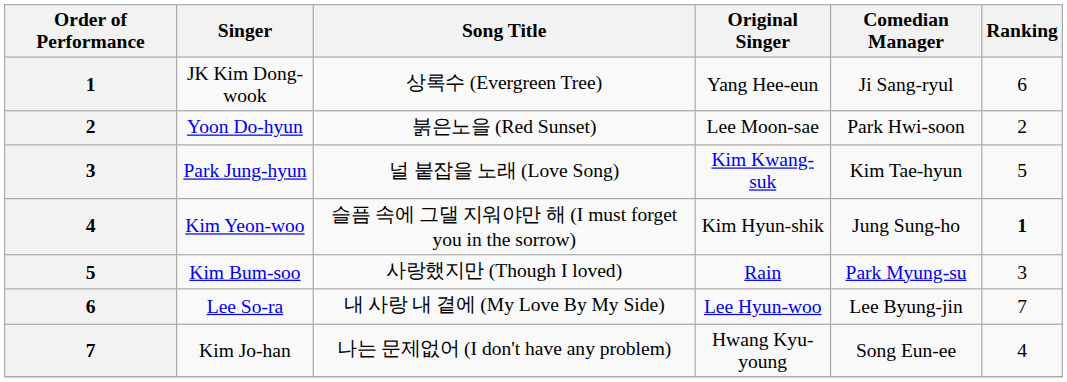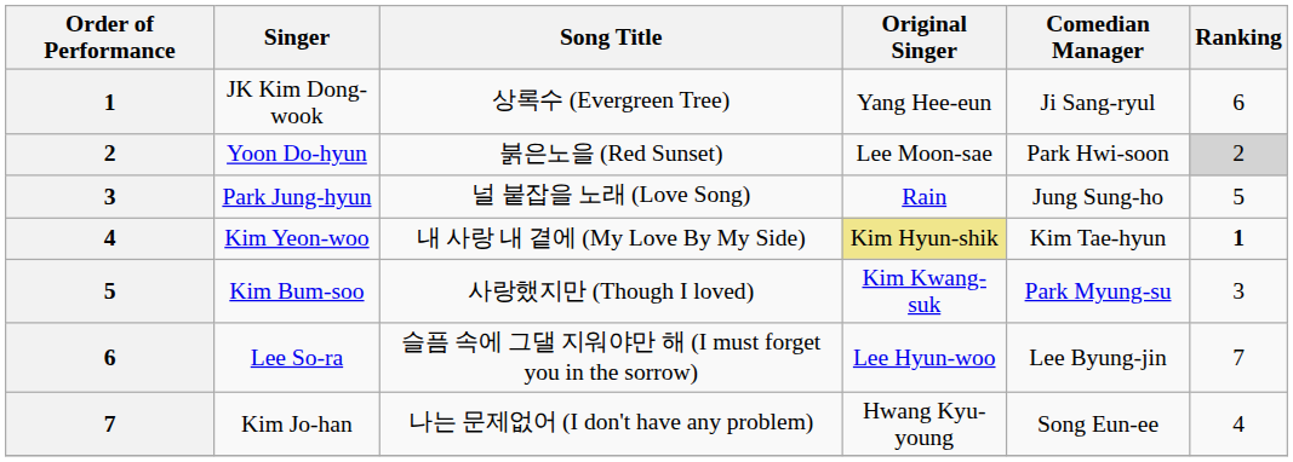Yoon Do-hyun | Ranking: no background -> lightgrey background
Park Jung-hyun | Original Singer: Kim Kwang-suk -> Rain
Park Jung-hyun | Comedian Manager: Kim Tae-hyun -> Jung Sung-ho
Kim Yeon-woo | Song Title: 슬픔 속에 그댈 지워야만 해 (I must forget you in the sorrow) -> 내 사랑 내 곁에 (My Love By My Side)
Kim Yeon-woo | Original Singer: no background -> khaki background
Kim Yeon-woo | Comedian Manager: Jung Sung-ho -> Kim Tae-hyun
Kim Bum-soo | Original Singer: Rain -> Kim Kwang-suk
Lee So-ra | Song Title: 내 사랑 내 곁에 (My Love By My Side) -> 슬픔 속에 그댈 지워야만 해 (I must forget you in the sorrow)
